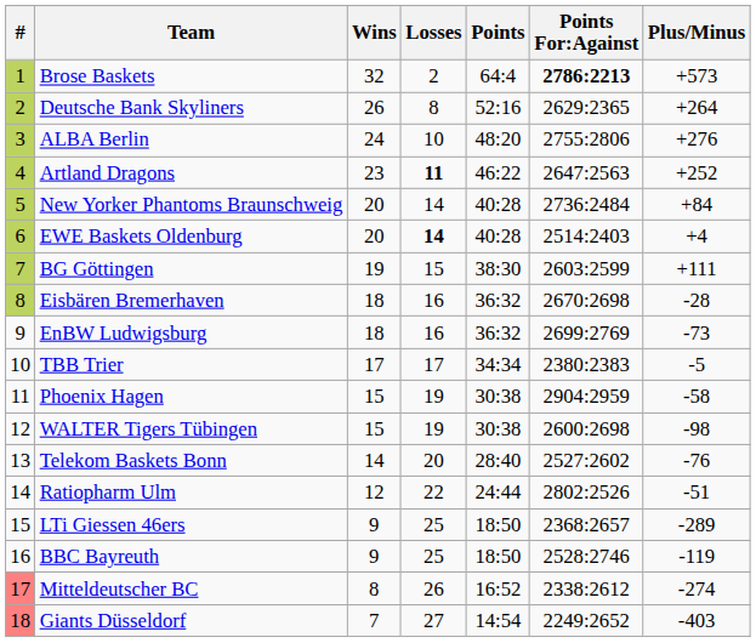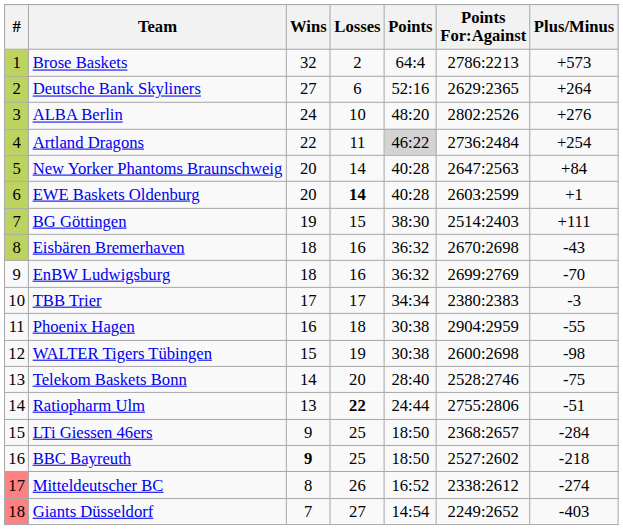Brose Baskets | Points For:Against: bold -> normal
Deutsche Bank Skyliners | Wins: 26 -> 27
Deutsche Bank Skyliners | Losses: 8 -> 6
ALBA Berlin | Points For:Against: 2755:2806 -> 2802:2526
Artland Dragons | Wins: 23 -> 22
Artland Dragons | Losses: bold -> normal
Artland Dragons | Points: no background -> lightgrey background
Artland Dragons | Points For:Against: 2647:2563 -> 2736:2484
Artland Dragons | Plus/Minus: +252 -> +254
New Yorker Phantoms Braunschweig | Points For:Against: 2736:2484 -> 2647:2563
EWE Baskets Oldenburg | Points For:Against: 2514:2403 -> 2603:2599
EWE Baskets Oldenburg | Plus/Minus: +4 -> +1
BG Göttingen | Points For:Against: 2603:2599 -> 2514:2403
Eisbären Bremerhaven | Plus/Minus: -28 -> -43
EnBW Ludwigsburg | Plus/Minus: -73 -> -70
TBB Trier | Plus/Minus: -5 -> -3
Phoenix Hagen | Wins: 15 -> 16
Phoenix Hagen | Losses: 19 -> 18
Phoenix Hagen | Plus/Minus: -58 -> -55
Telekom Baskets Bonn | Points For:Against: 2527:2602 -> 2528:2746
Telekom Baskets Bonn | Plus/Minus: -76 -> -75
Ratiopharm Ulm | Wins: 12 -> 13
Ratiopharm Ulm | Losses: normal -> bold
Ratiopharm Ulm | Points For:Against: 2802:2526 -> 2755:2806
LTi Giessen 46ers | Plus/Minus: -289 -> -284
BBC Bayreuth | Wins: normal -> bold
BBC Bayreuth | Points For:Against: 2528:2746 -> 2527:2602
BBC Bayreuth | Plus/Minus: -119 -> -218
